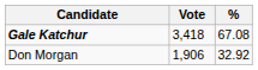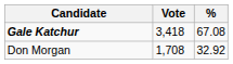Don Morgan | Vote: 1,906 -> 1,708
